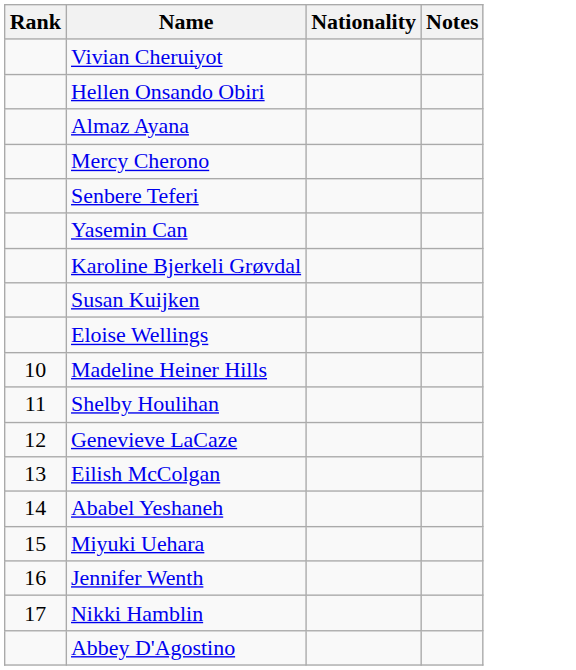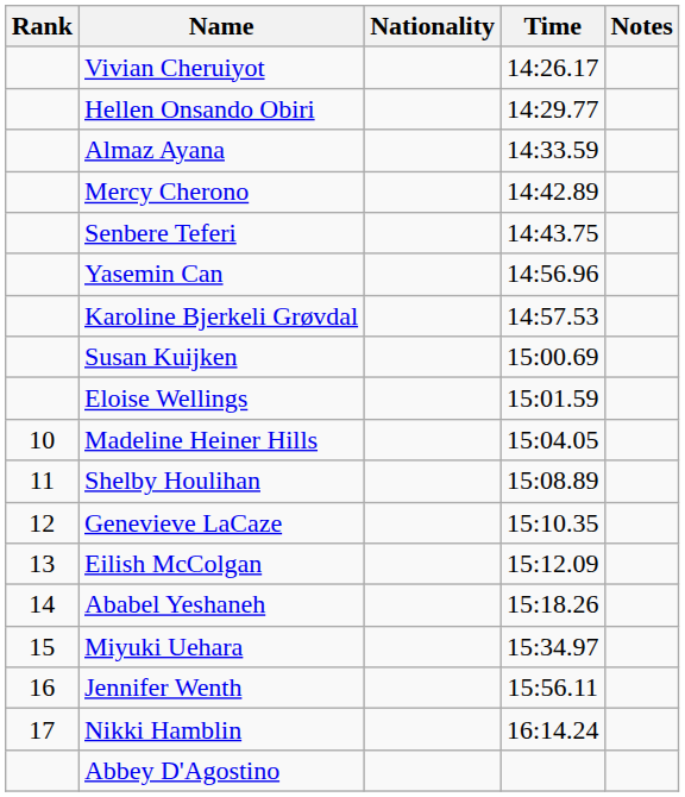+ column: Time | 14:26.17 | 14:29.77 | 14:33.59 | 14:42.89 | 14:43.75 | 14:56.96 | 14:57.53 | 15:00.69 | 15:01.59 | 15:04.05 | 15:08.89 | 15:10.35 | 15:12.09 | 15:18.26 | 15:34.97 | 15:56.11 | 16:14.24
